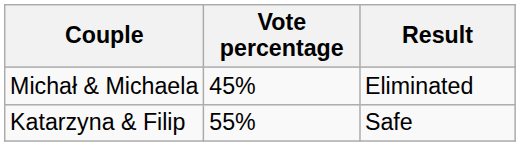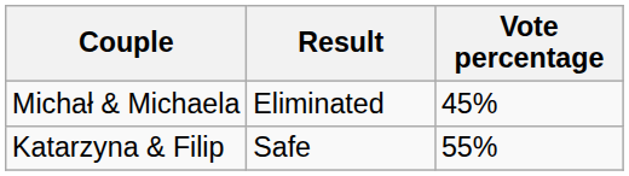columns swapped: Vote percentage <-> Result
